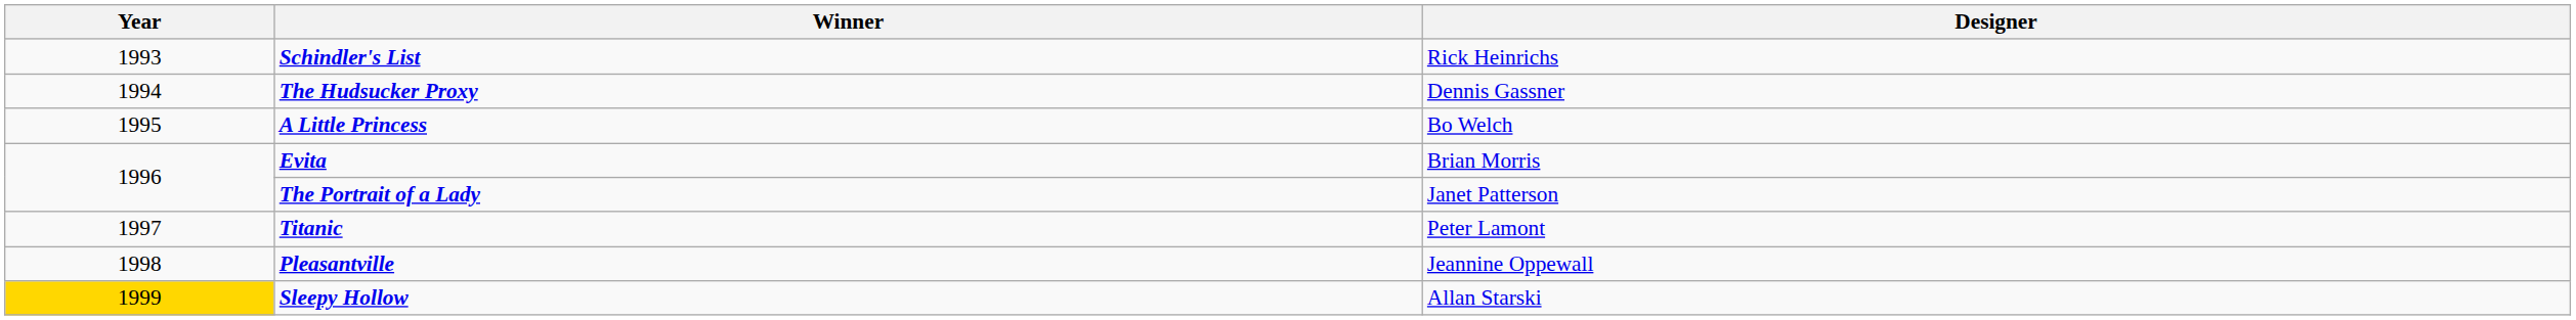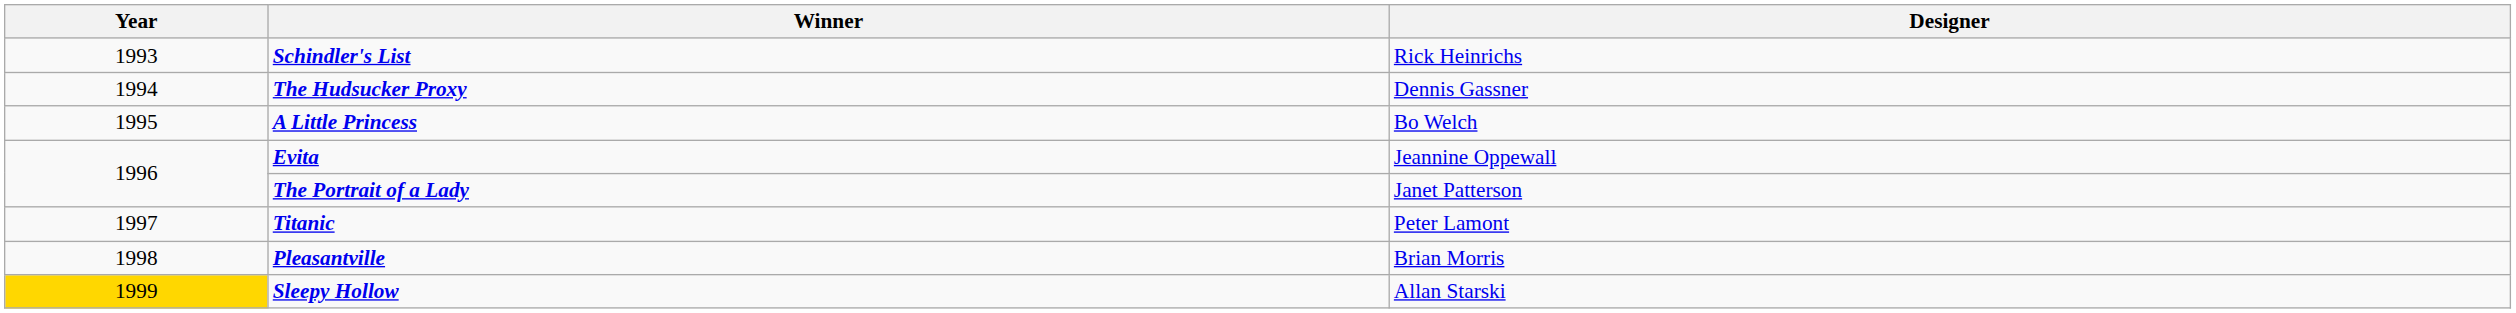Evita | Designer: Brian Morris -> Jeannine Oppewall
Pleasantville | Designer: Jeannine Oppewall -> Brian Morris
